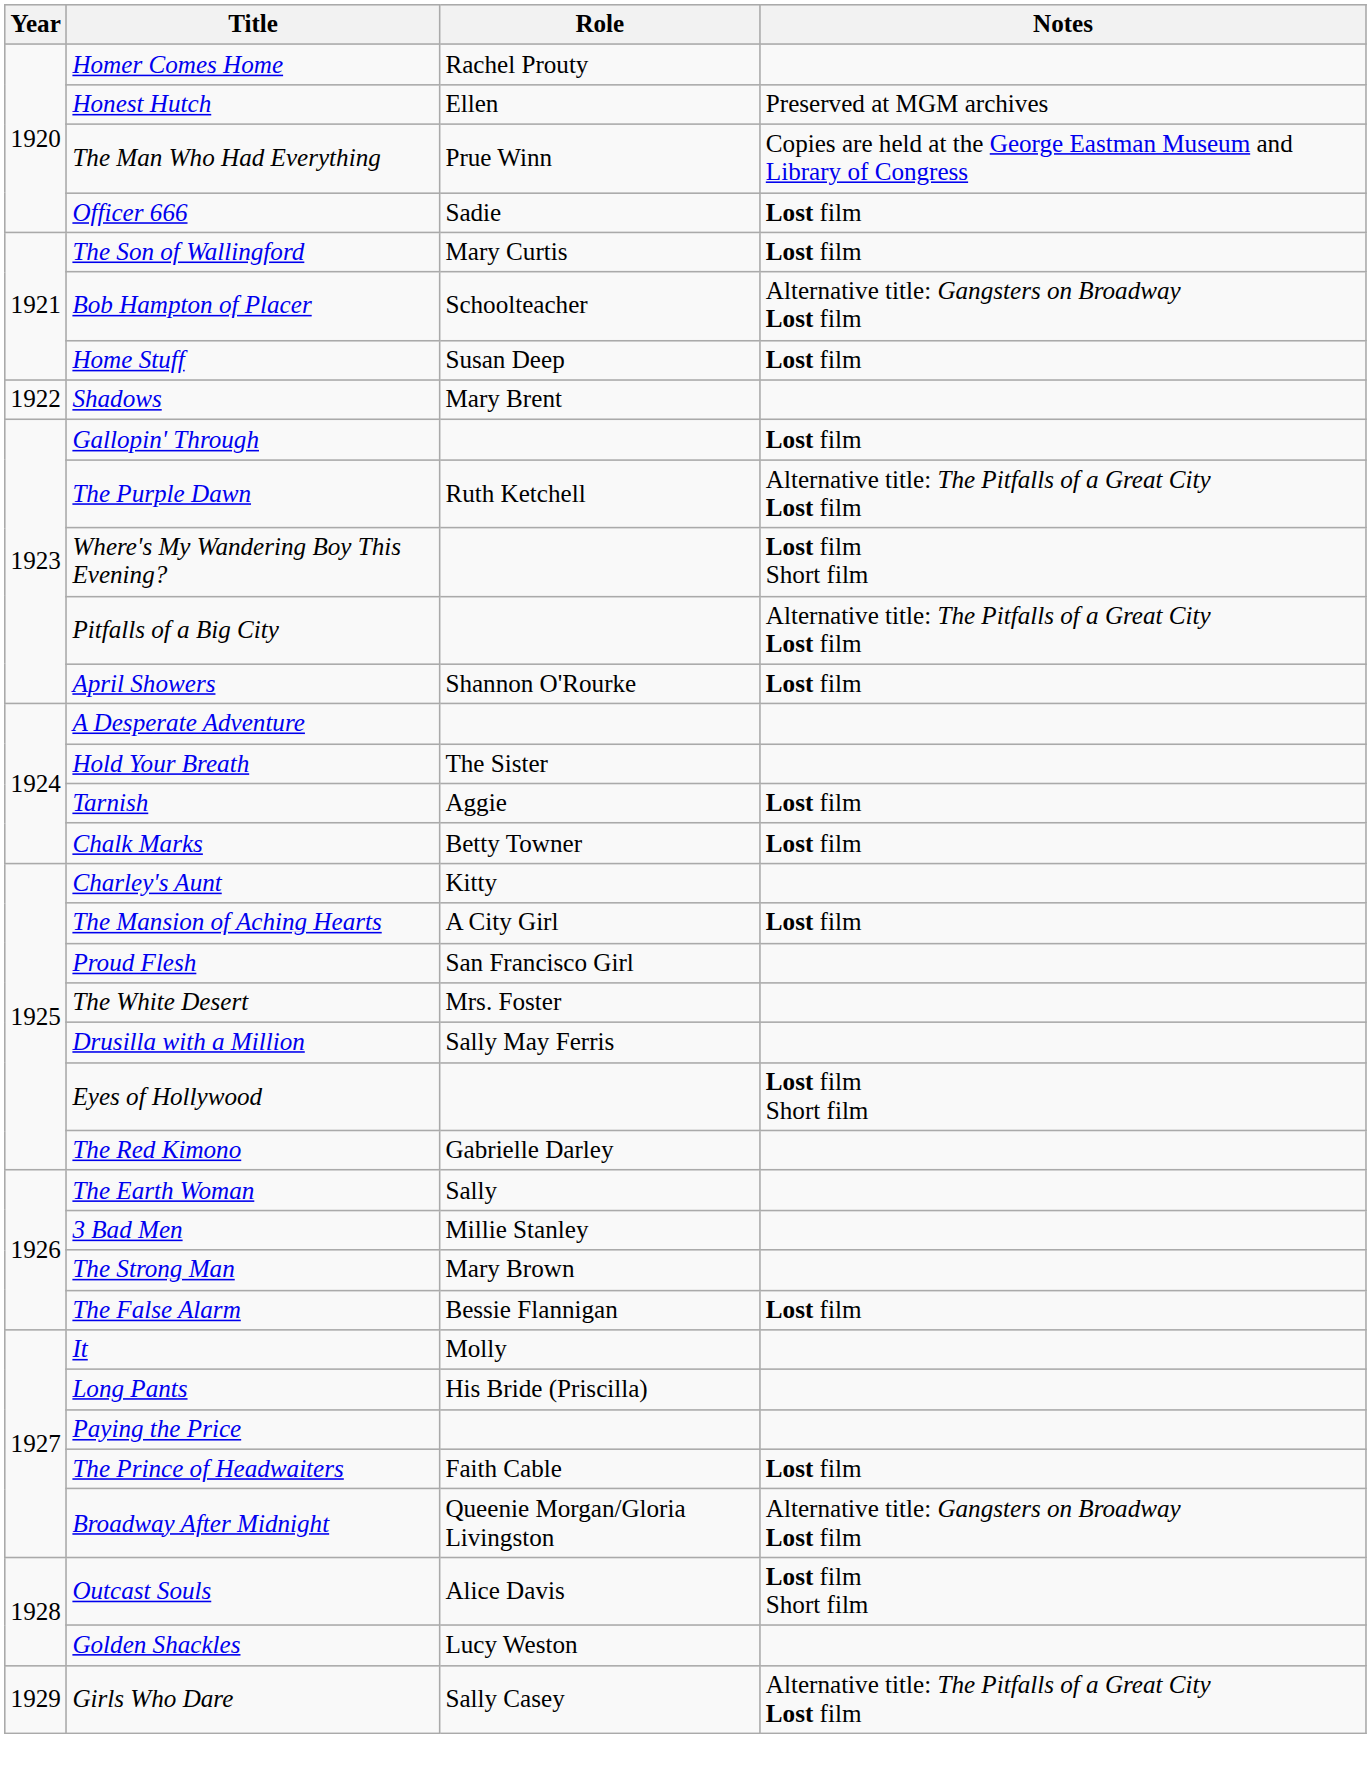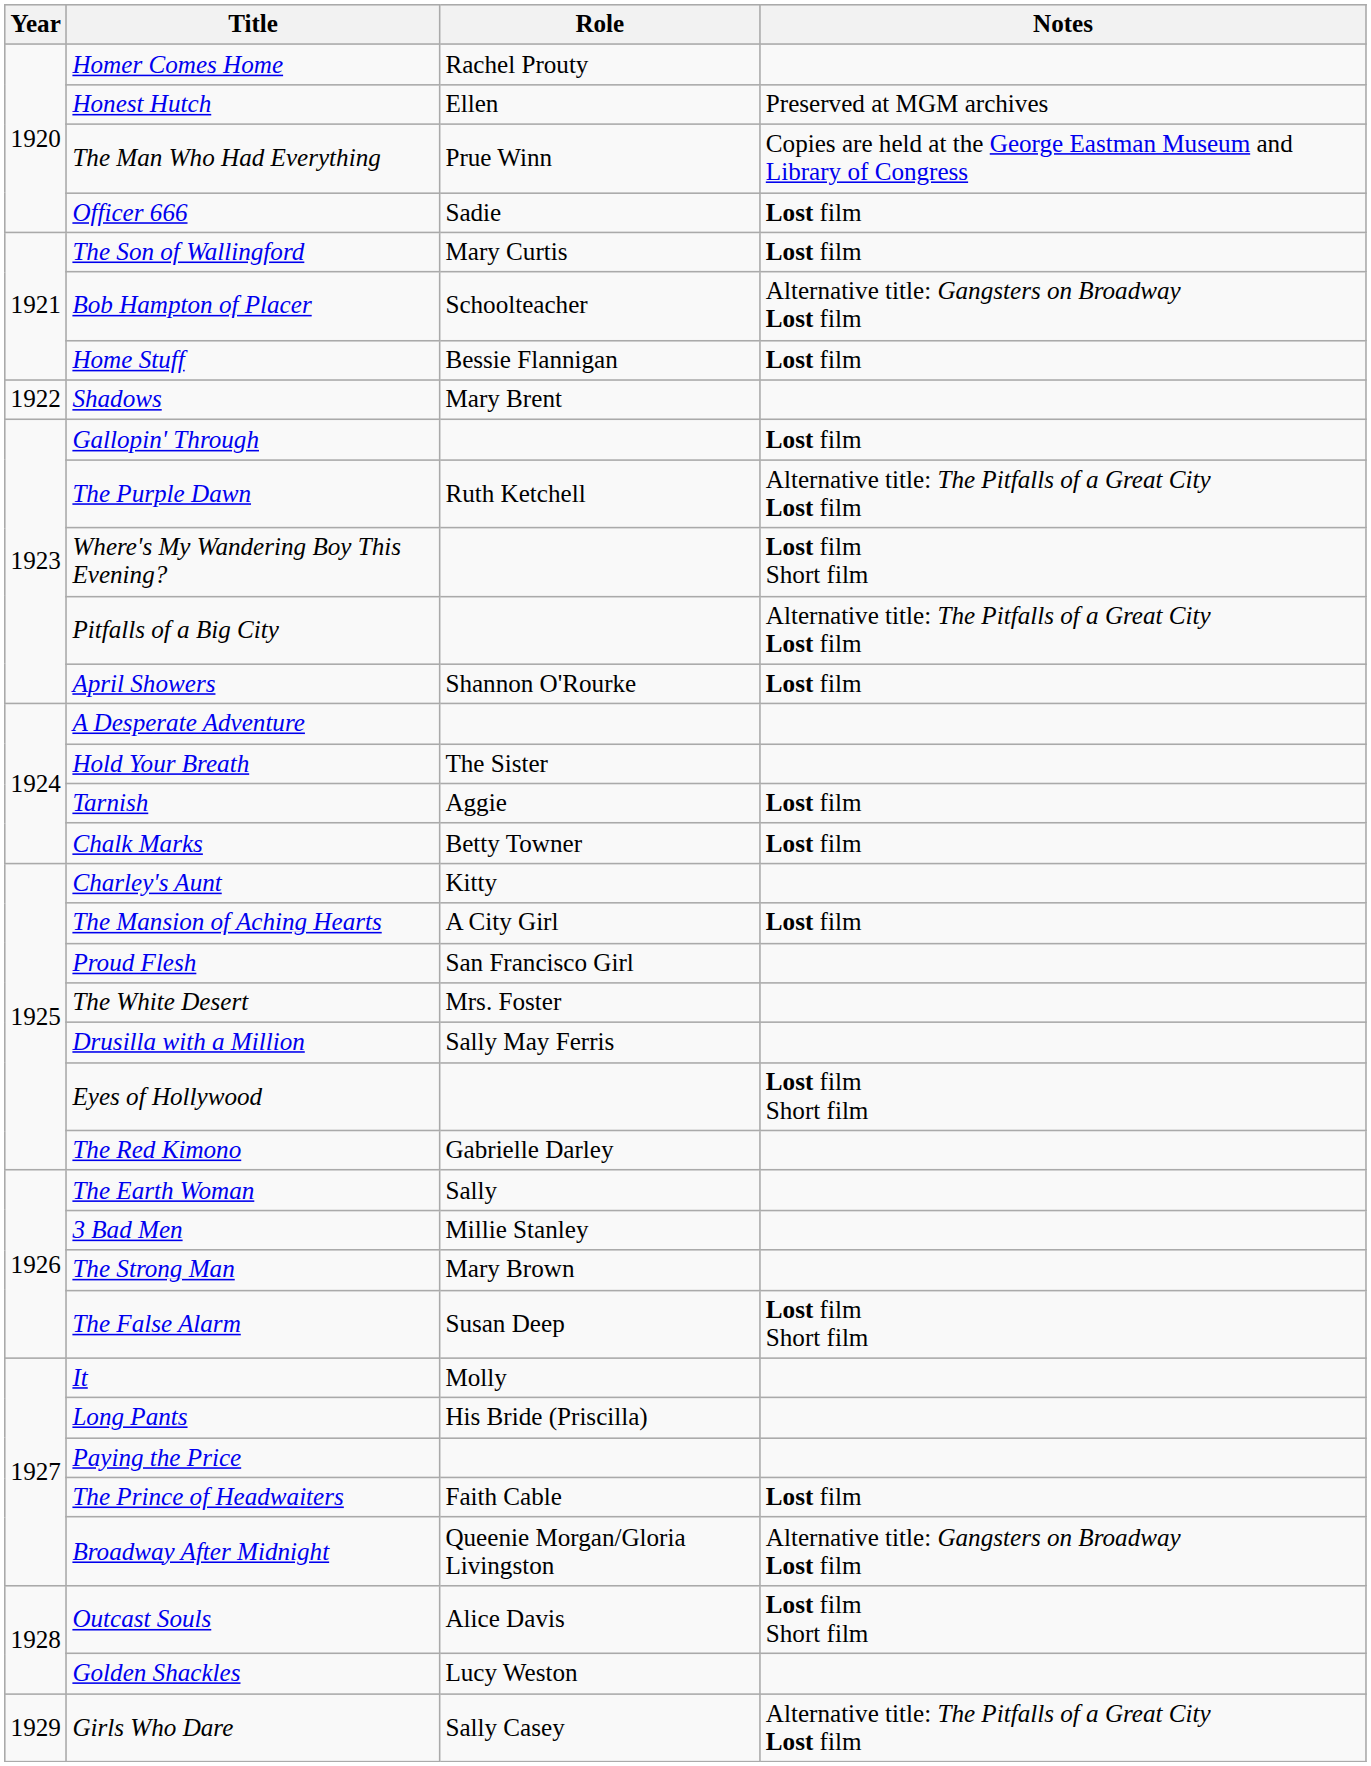Home Stuff | Role: Susan Deep -> Bessie Flannigan
The False Alarm | Role: Bessie Flannigan -> Susan Deep
The False Alarm | Notes: Lost film -> Lost film Short film
